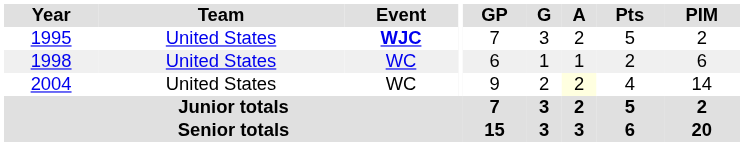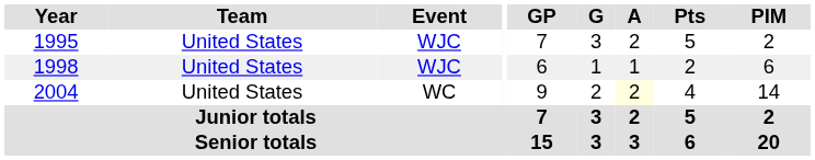1995 | Event: bold -> normal
1998 | Event: WC -> WJC
